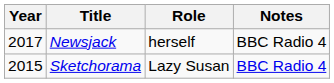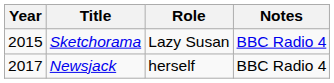rows swapped: Sketchorama <-> Newsjack
